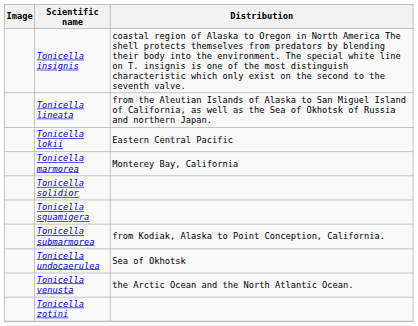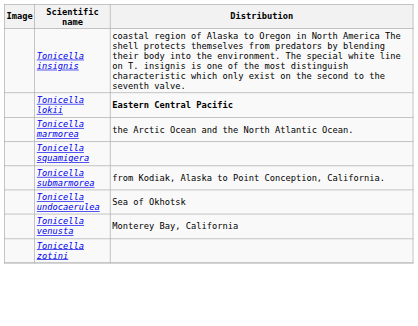- row: Tonicella lineata | from the Aleutian Islands of Alaska to San Miguel Island of California, as well as the Sea of Okhotsk of Russia and northern Japan.
Tonicella lokii | Distribution: normal -> bold
Tonicella marmorea | Distribution: Monterey Bay, California -> the Arctic Ocean and the North Atlantic Ocean.
- row: Tonicella solidior
Tonicella venusta | Distribution: the Arctic Ocean and the North Atlantic Ocean. -> Monterey Bay, California
